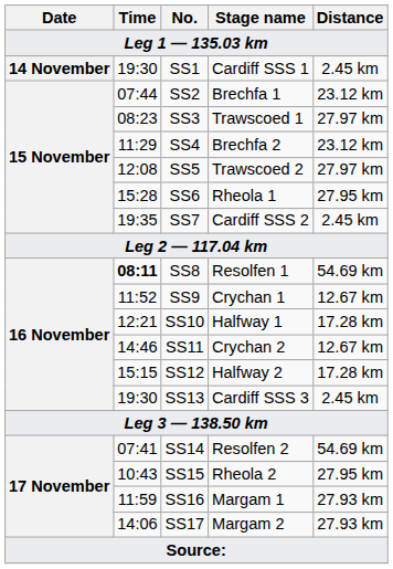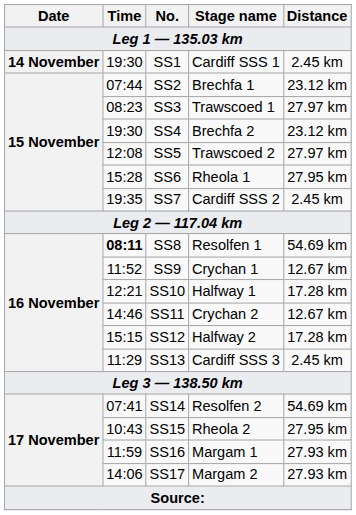SS4 | Time: 11:29 -> 19:30
SS13 | Time: 19:30 -> 11:29
